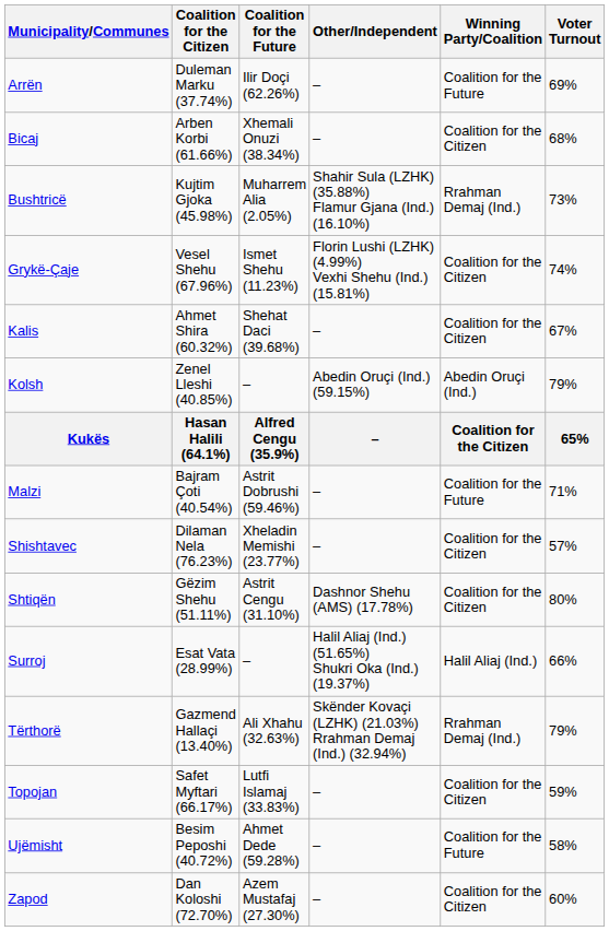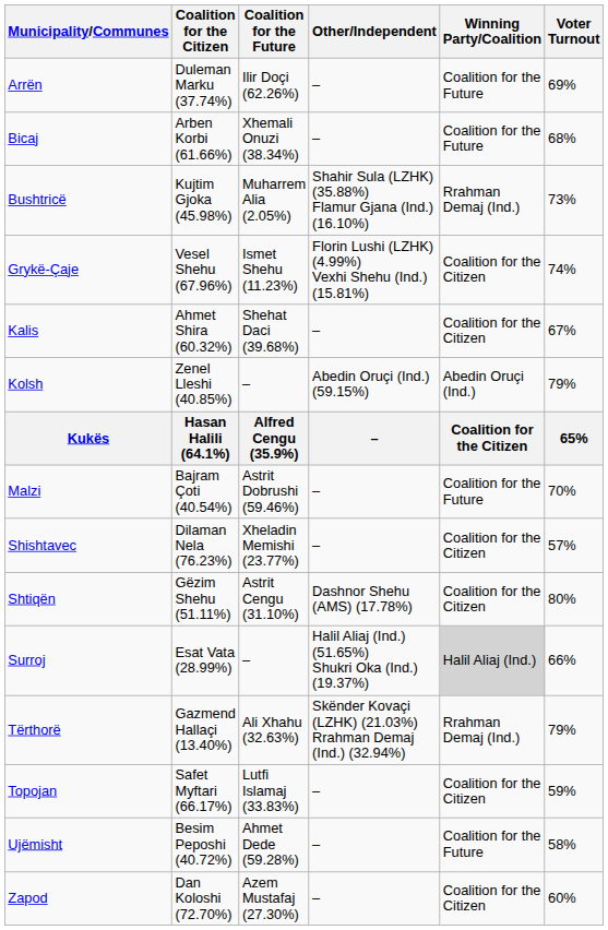Bicaj | Winning Party/Coalition: Coalition for the Citizen -> Coalition for the Future
Malzi | Voter Turnout: 71% -> 70%
Surroj | Winning Party/Coalition: no background -> lightgrey background
